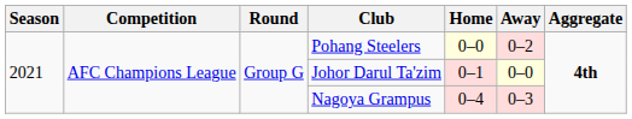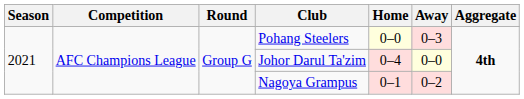Pohang Steelers | Away: 0–2 -> 0–3
Johor Darul Ta'zim | Home: 0–1 -> 0–4
Nagoya Grampus | Home: 0–4 -> 0–1
Nagoya Grampus | Away: 0–3 -> 0–2
